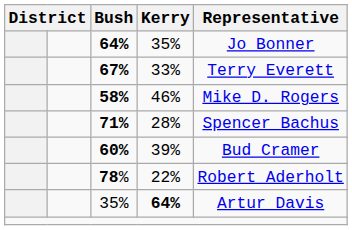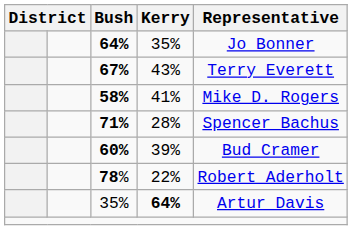67% | Kerry: 33% -> 43%
58% | Kerry: 46% -> 41%
